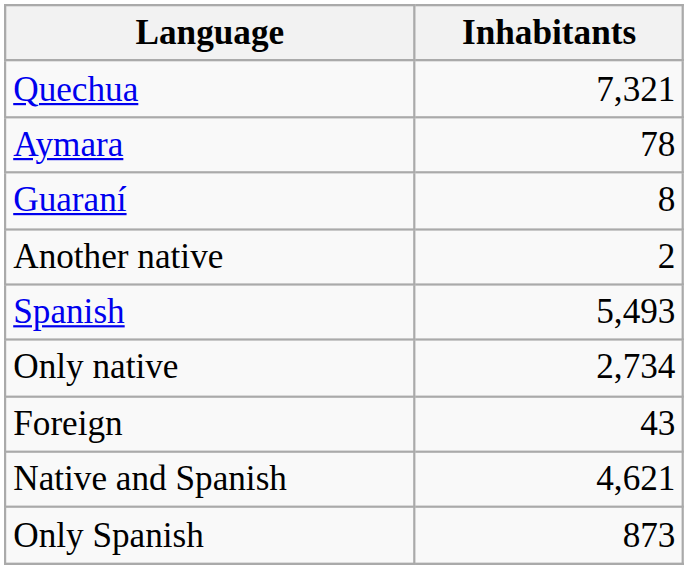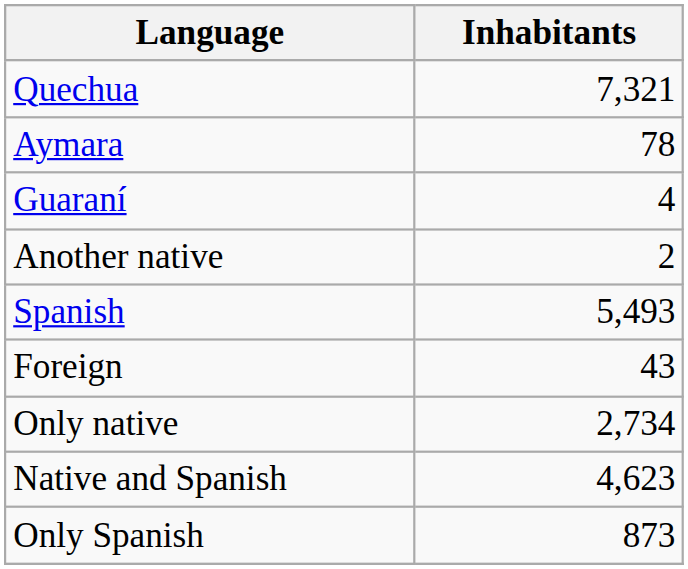Guaraní | Inhabitants: 8 -> 4
rows swapped: Foreign <-> Only native
Native and Spanish | Inhabitants: 4,621 -> 4,623
